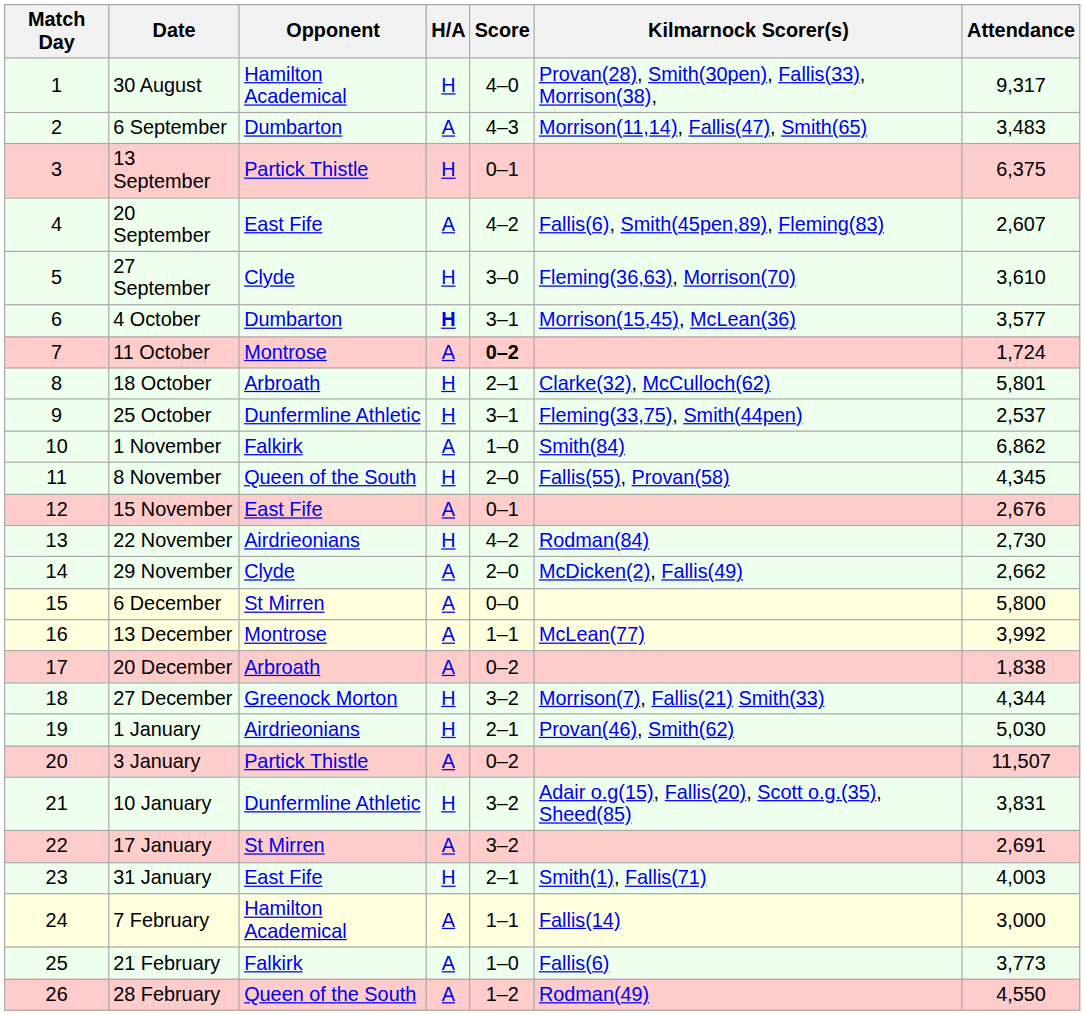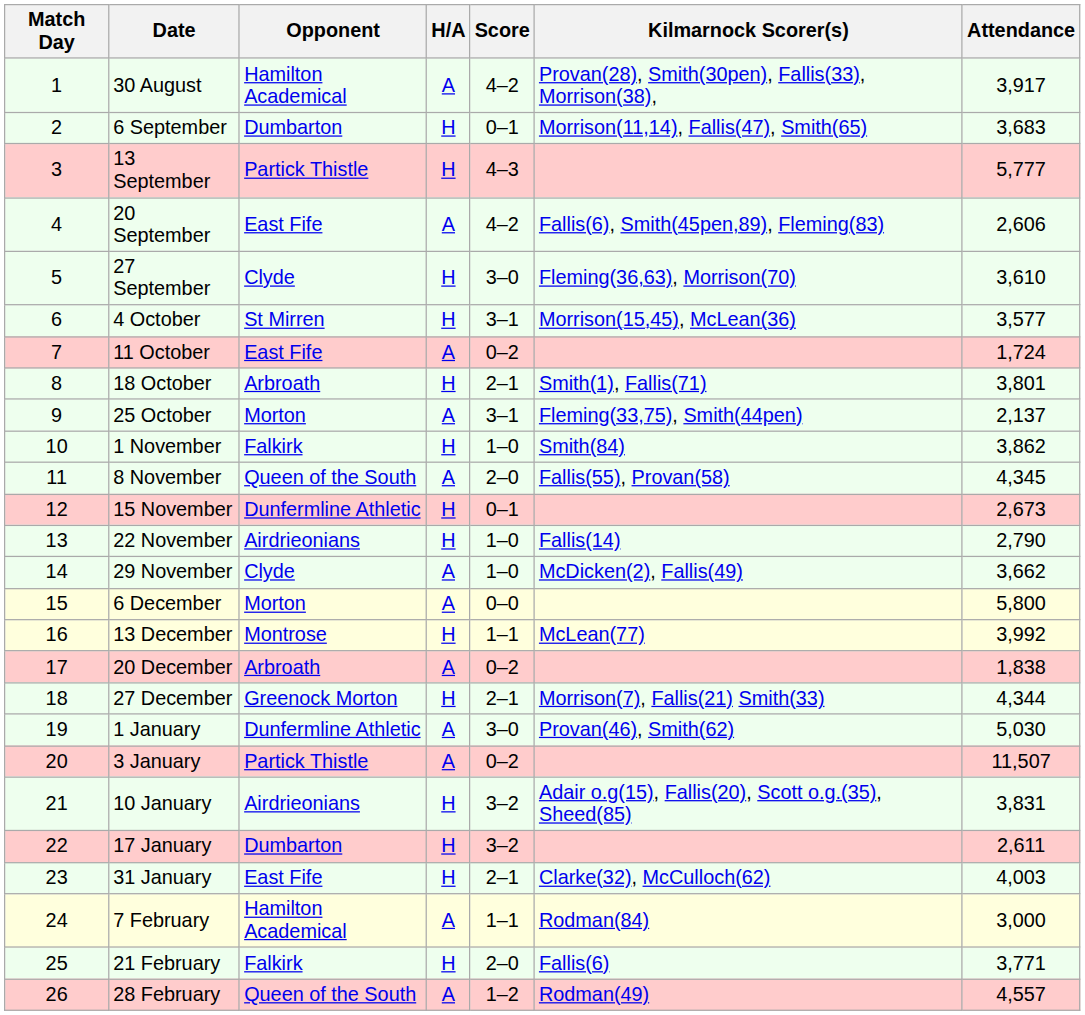30 August | H/A: H -> A
30 August | Score: 4–0 -> 4–2
30 August | Attendance: 9,317 -> 3,917
6 September | H/A: A -> H
6 September | Score: 4–3 -> 0–1
6 September | Attendance: 3,483 -> 3,683
13 September | Score: 0–1 -> 4–3
13 September | Attendance: 6,375 -> 5,777
20 September | Attendance: 2,607 -> 2,606
4 October | Opponent: Dumbarton -> St Mirren
4 October | H/A: bold -> normal
11 October | Opponent: Montrose -> East Fife
11 October | Score: bold -> normal
18 October | Kilmarnock Scorer(s): Clarke(32), McCulloch(62) -> Smith(1), Fallis(71)
18 October | Attendance: 5,801 -> 3,801
25 October | Opponent: Dunfermline Athletic -> Morton
25 October | H/A: H -> A
25 October | Attendance: 2,537 -> 2,137
1 November | H/A: A -> H
1 November | Attendance: 6,862 -> 3,862
8 November | H/A: H -> A
15 November | Opponent: East Fife -> Dunfermline Athletic
15 November | H/A: A -> H
15 November | Attendance: 2,676 -> 2,673
22 November | Score: 4–2 -> 1–0
22 November | Kilmarnock Scorer(s): Rodman(84) -> Fallis(14)
22 November | Attendance: 2,730 -> 2,790
29 November | Score: 2–0 -> 1–0
29 November | Attendance: 2,662 -> 3,662
6 December | Opponent: St Mirren -> Morton
13 December | H/A: A -> H
27 December | Score: 3–2 -> 2–1
1 January | Opponent: Airdrieonians -> Dunfermline Athletic
1 January | H/A: H -> A
1 January | Score: 2–1 -> 3–0
10 January | Opponent: Dunfermline Athletic -> Airdrieonians
17 January | Opponent: St Mirren -> Dumbarton
17 January | H/A: A -> H
17 January | Attendance: 2,691 -> 2,611
31 January | Kilmarnock Scorer(s): Smith(1), Fallis(71) -> Clarke(32), McCulloch(62)
7 February | Kilmarnock Scorer(s): Fallis(14) -> Rodman(84)
21 February | H/A: A -> H
21 February | Score: 1–0 -> 2–0
21 February | Attendance: 3,773 -> 3,771
28 February | Attendance: 4,550 -> 4,557
